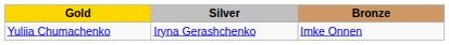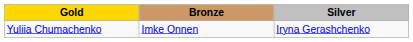columns swapped: Silver <-> Bronze
